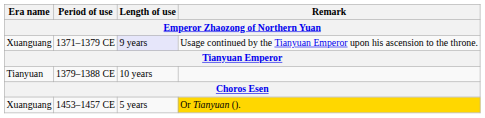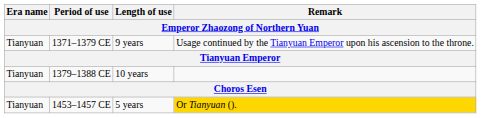1371–1379 CE | Era name: Xuanguang -> Tianyuan
1371–1379 CE | Length of use: lavender background -> no background
1453–1457 CE | Era name: Xuanguang -> Tianyuan
